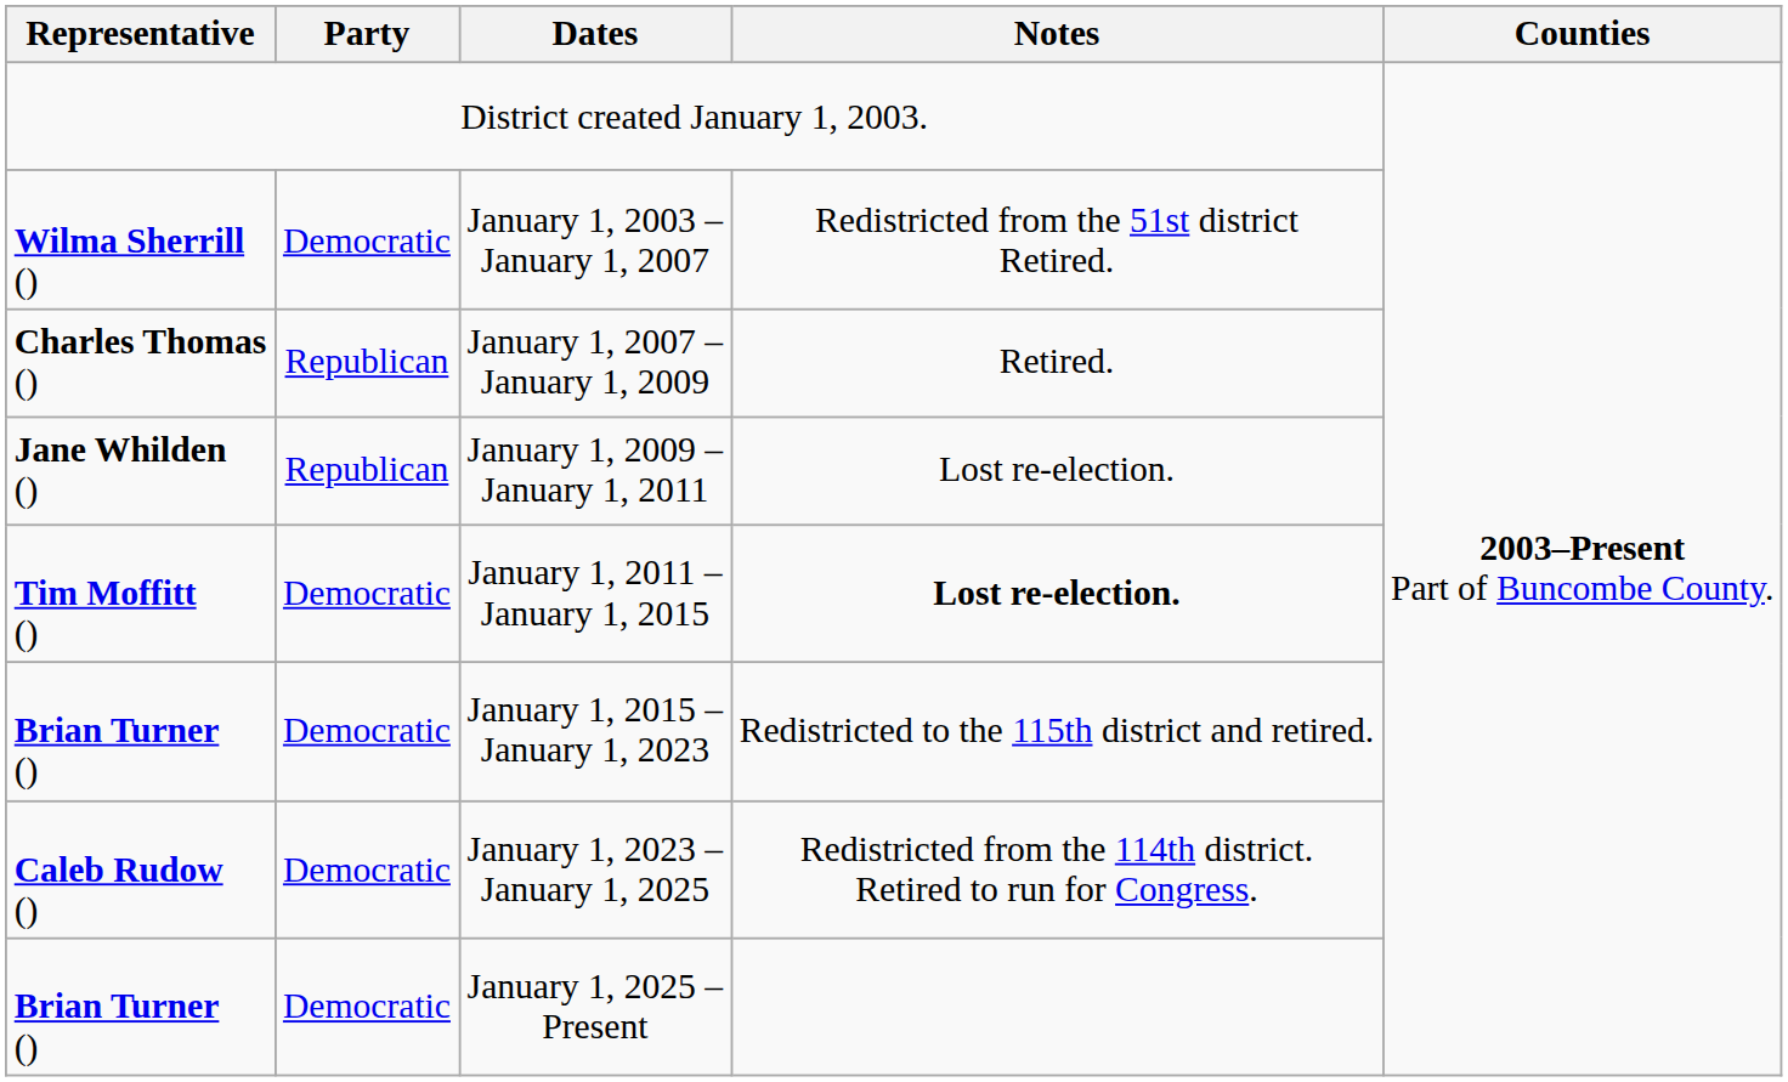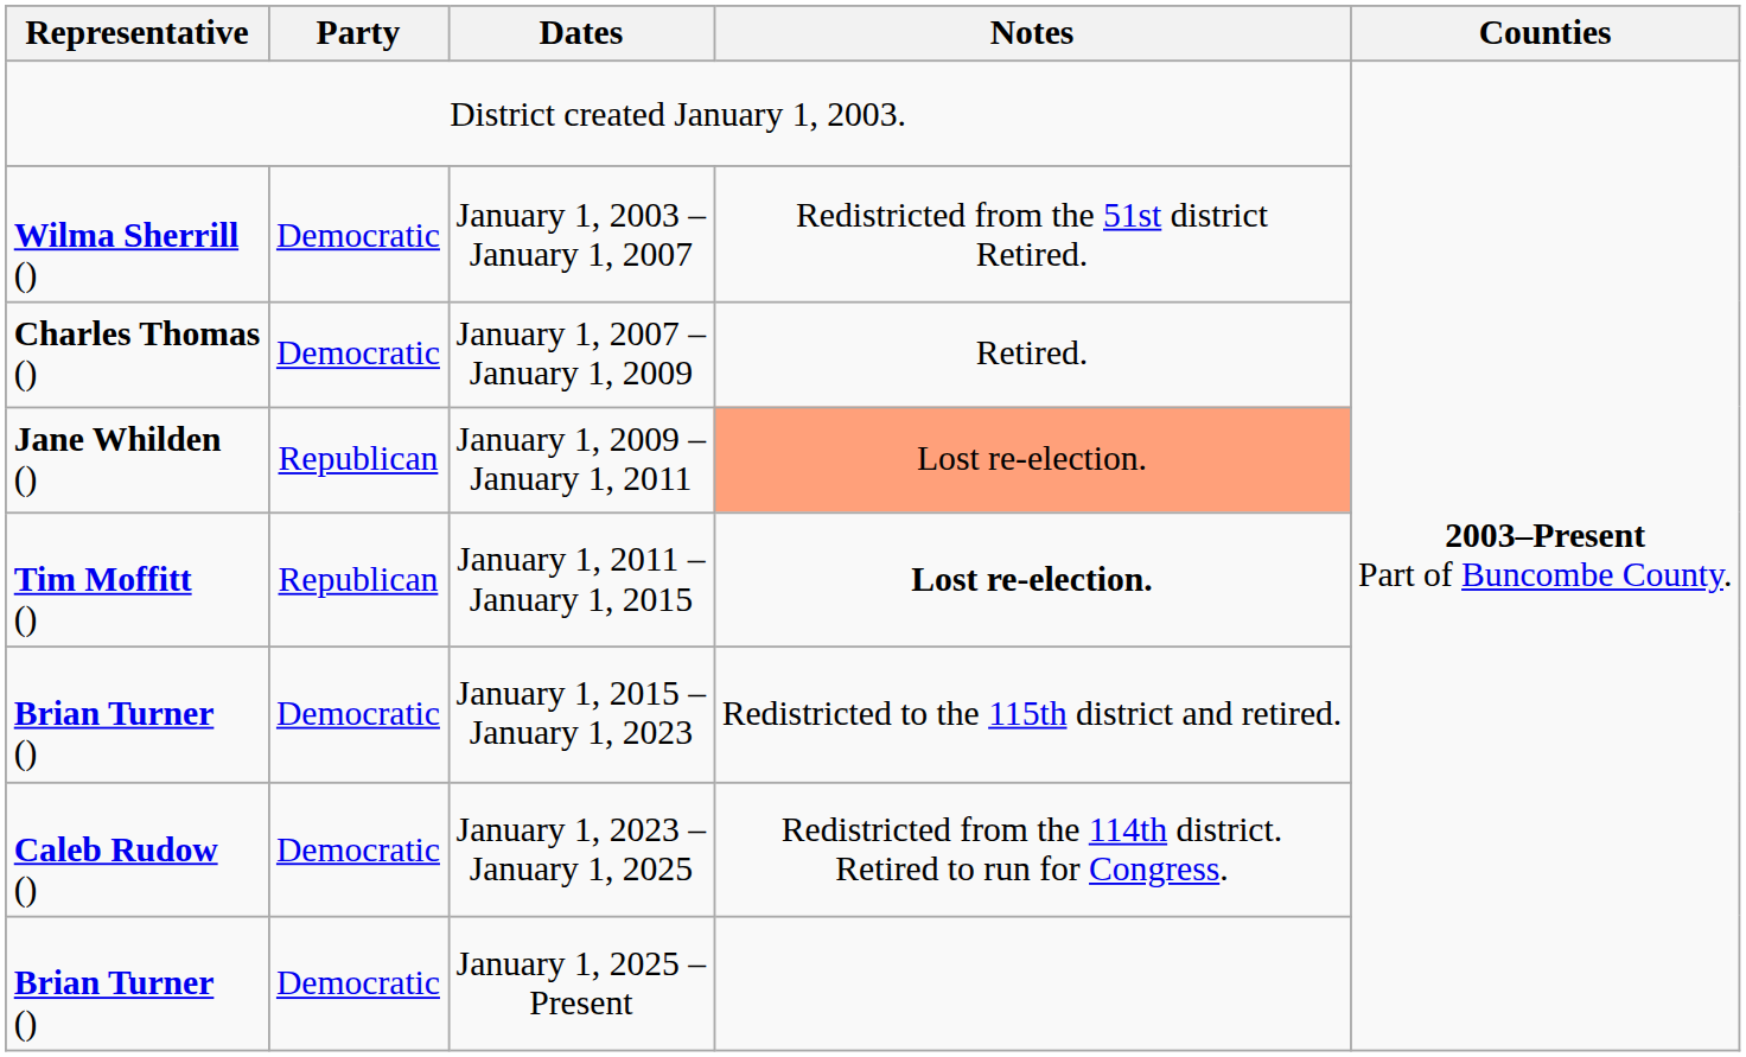January 1, 2007 – January 1, 2009 | Party: Republican -> Democratic
January 1, 2009 – January 1, 2011 | Notes: no background -> lightsalmon background
January 1, 2011 – January 1, 2015 | Party: Democratic -> Republican
